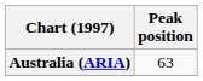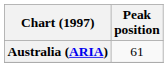Australia (ARIA) | Peak position: 63 -> 61
